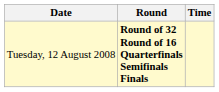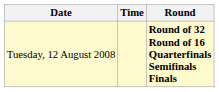columns swapped: Time <-> Round
